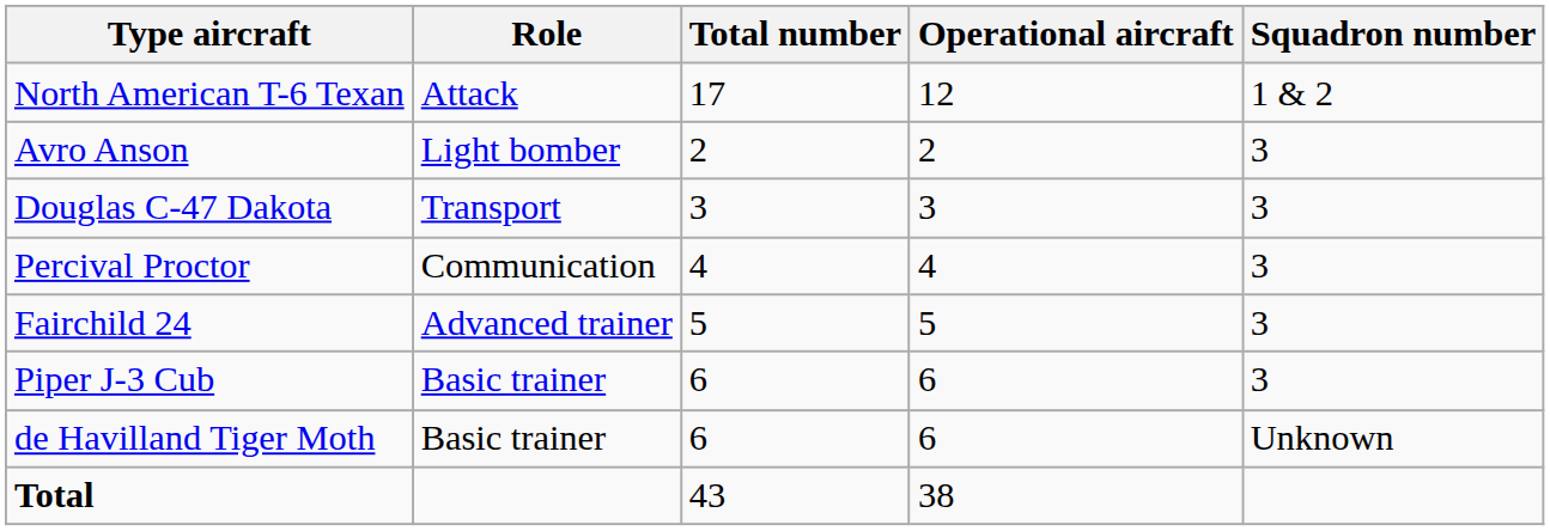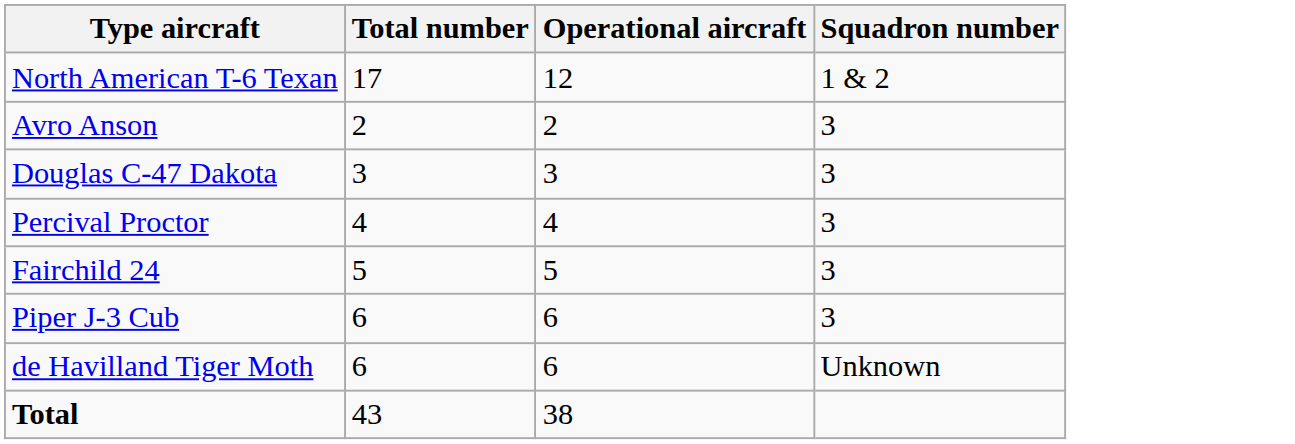- column: Role | Attack | Light bomber | Transport | Communication | Advanced trainer | Basic trainer | Basic trainer
